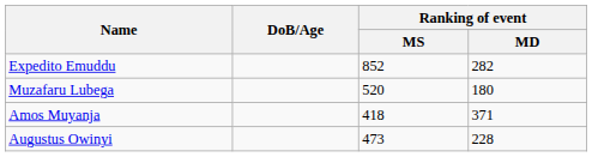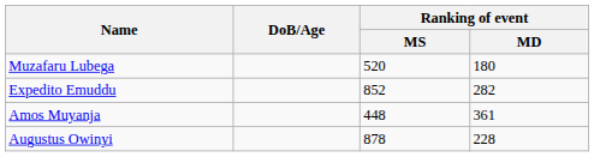rows swapped: Expedito Emuddu <-> Muzafaru Lubega
Amos Muyanja | Ranking of event / MS: 418 -> 448
Amos Muyanja | Ranking of event / MD: 371 -> 361
Augustus Owinyi | Ranking of event / MS: 473 -> 878
